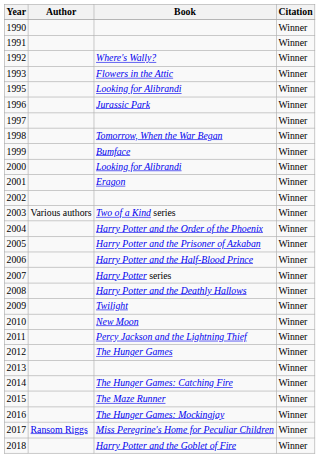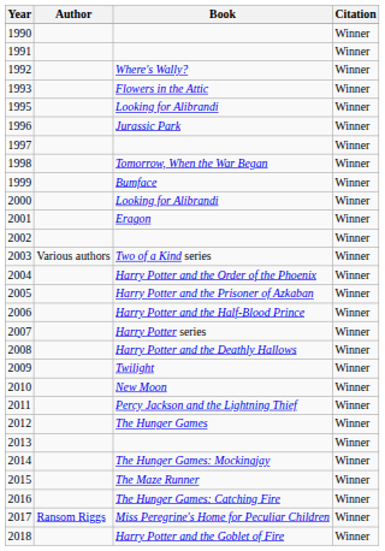2014 | Book: The Hunger Games: Catching Fire -> The Hunger Games: Mockingjay
2016 | Book: The Hunger Games: Mockingjay -> The Hunger Games: Catching Fire
